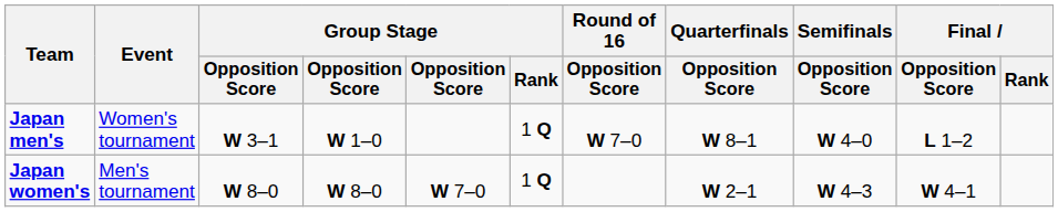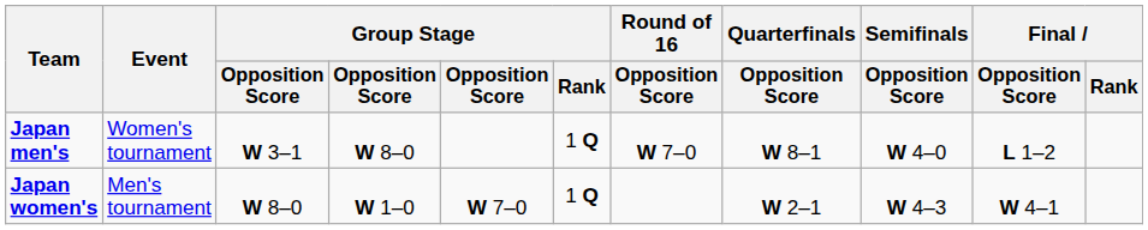Japan men's | column 4: W 1–0 -> W 8–0
Japan women's | column 4: W 8–0 -> W 1–0
